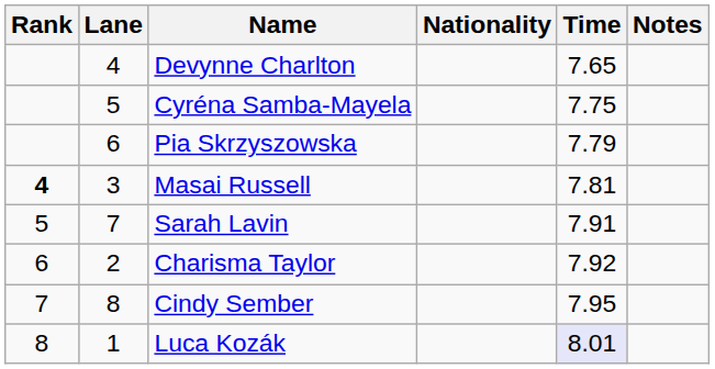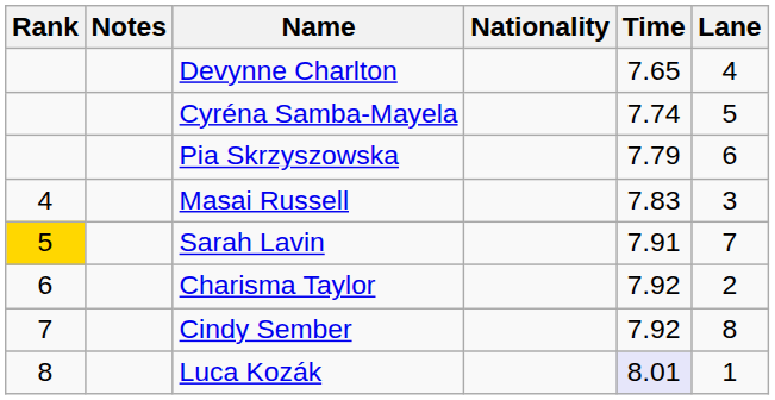columns swapped: Lane <-> Notes
Cyréna Samba-Mayela | Time: 7.75 -> 7.74
Masai Russell | Rank: bold -> normal
Masai Russell | Time: 7.81 -> 7.83
Sarah Lavin | Rank: no background -> gold background
Cindy Sember | Time: 7.95 -> 7.92
